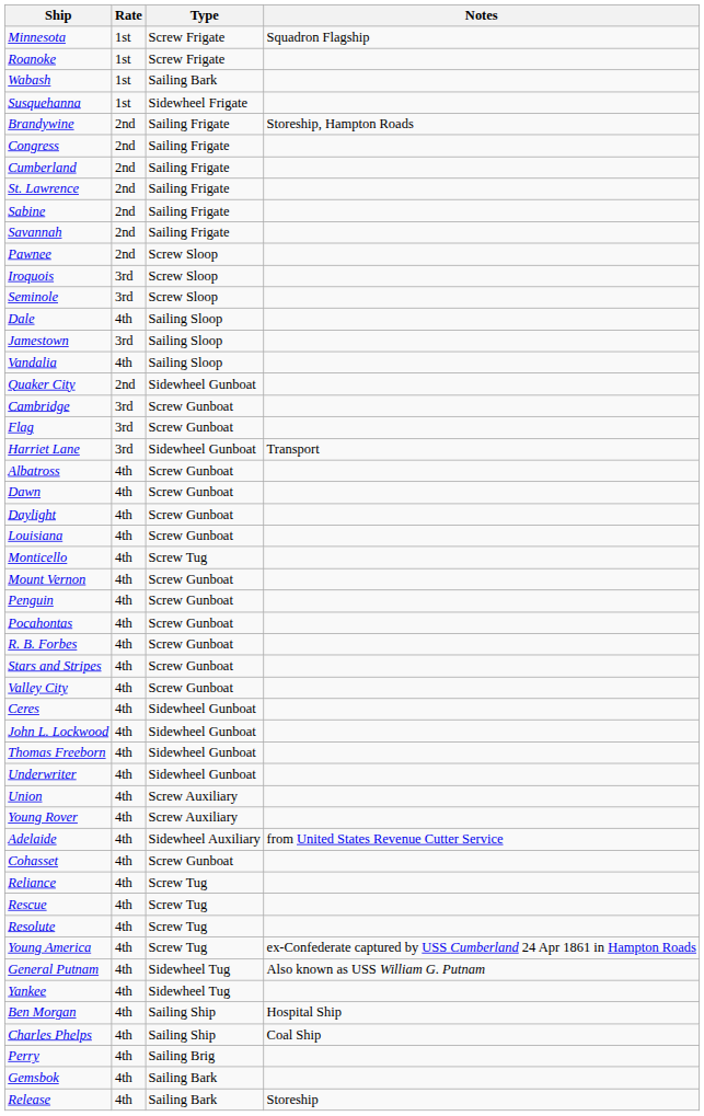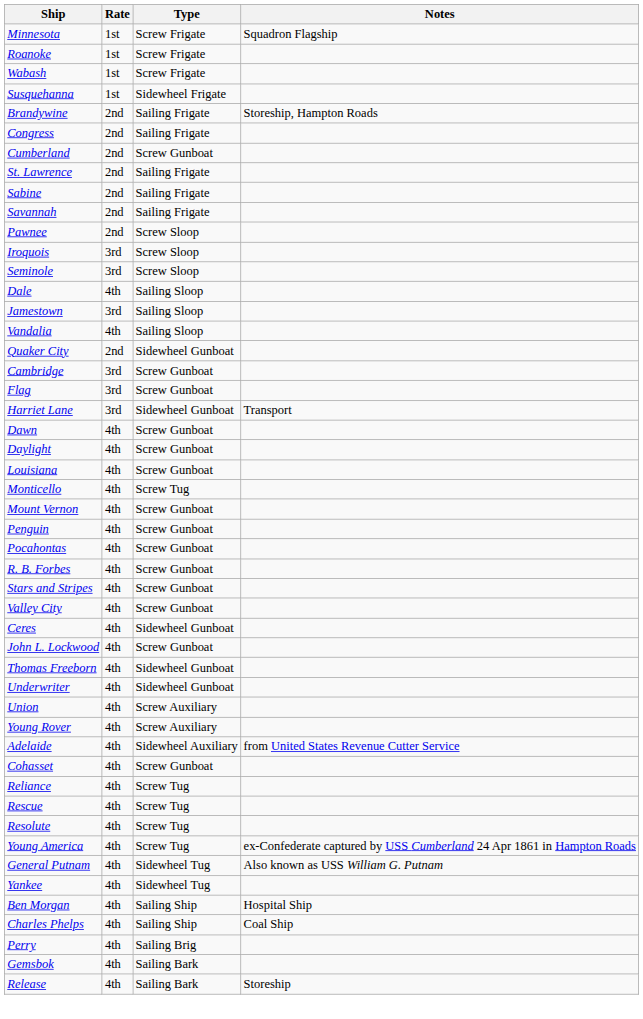Wabash | Type: Sailing Bark -> Screw Frigate
Cumberland | Type: Sailing Frigate -> Screw Gunboat
- row: Albatross | 4th | Screw Gunboat
John L. Lockwood | Type: Sidewheel Gunboat -> Screw Gunboat
